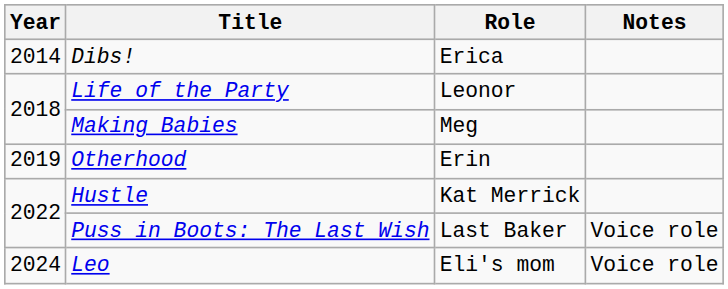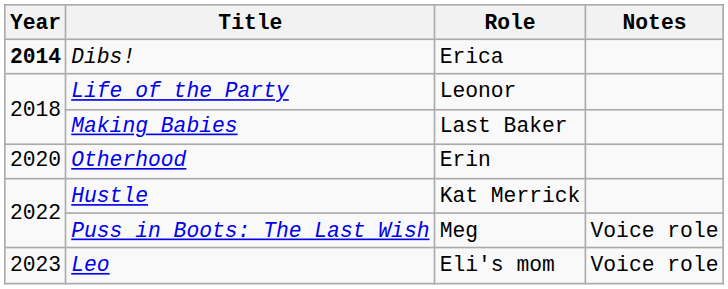Dibs! | Year: normal -> bold
Making Babies | Role: Meg -> Last Baker
Otherhood | Year: 2019 -> 2020
Puss in Boots: The Last Wish | Role: Last Baker -> Meg
Leo | Year: 2024 -> 2023
